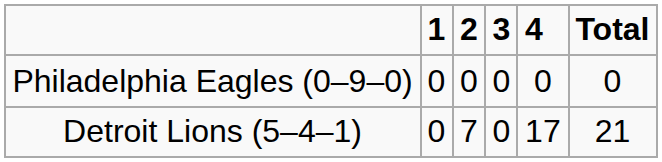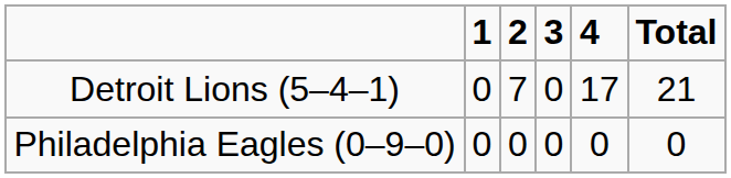rows swapped: Detroit Lions (5–4–1) <-> Philadelphia Eagles (0–9–0)
